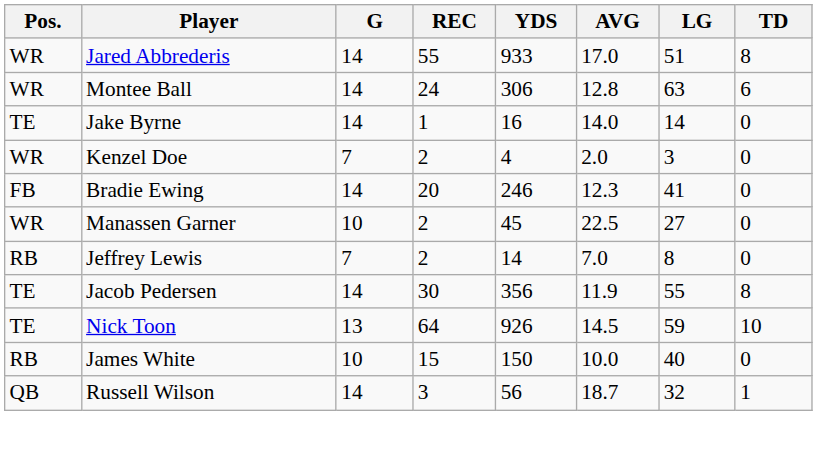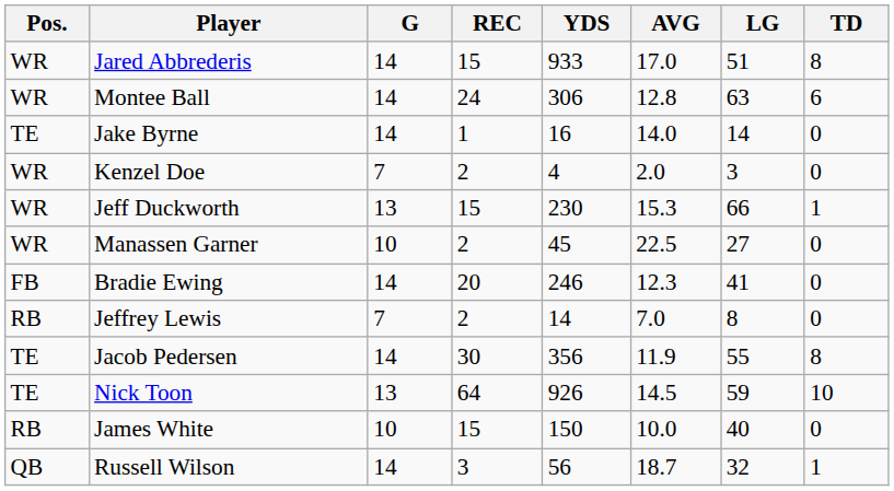Jared Abbrederis | REC: 55 -> 15
+ row: WR | Jeff Duckworth | 13 | 15 | 230 | 15.3 | 66 | 1
rows swapped: Bradie Ewing <-> Manassen Garner
